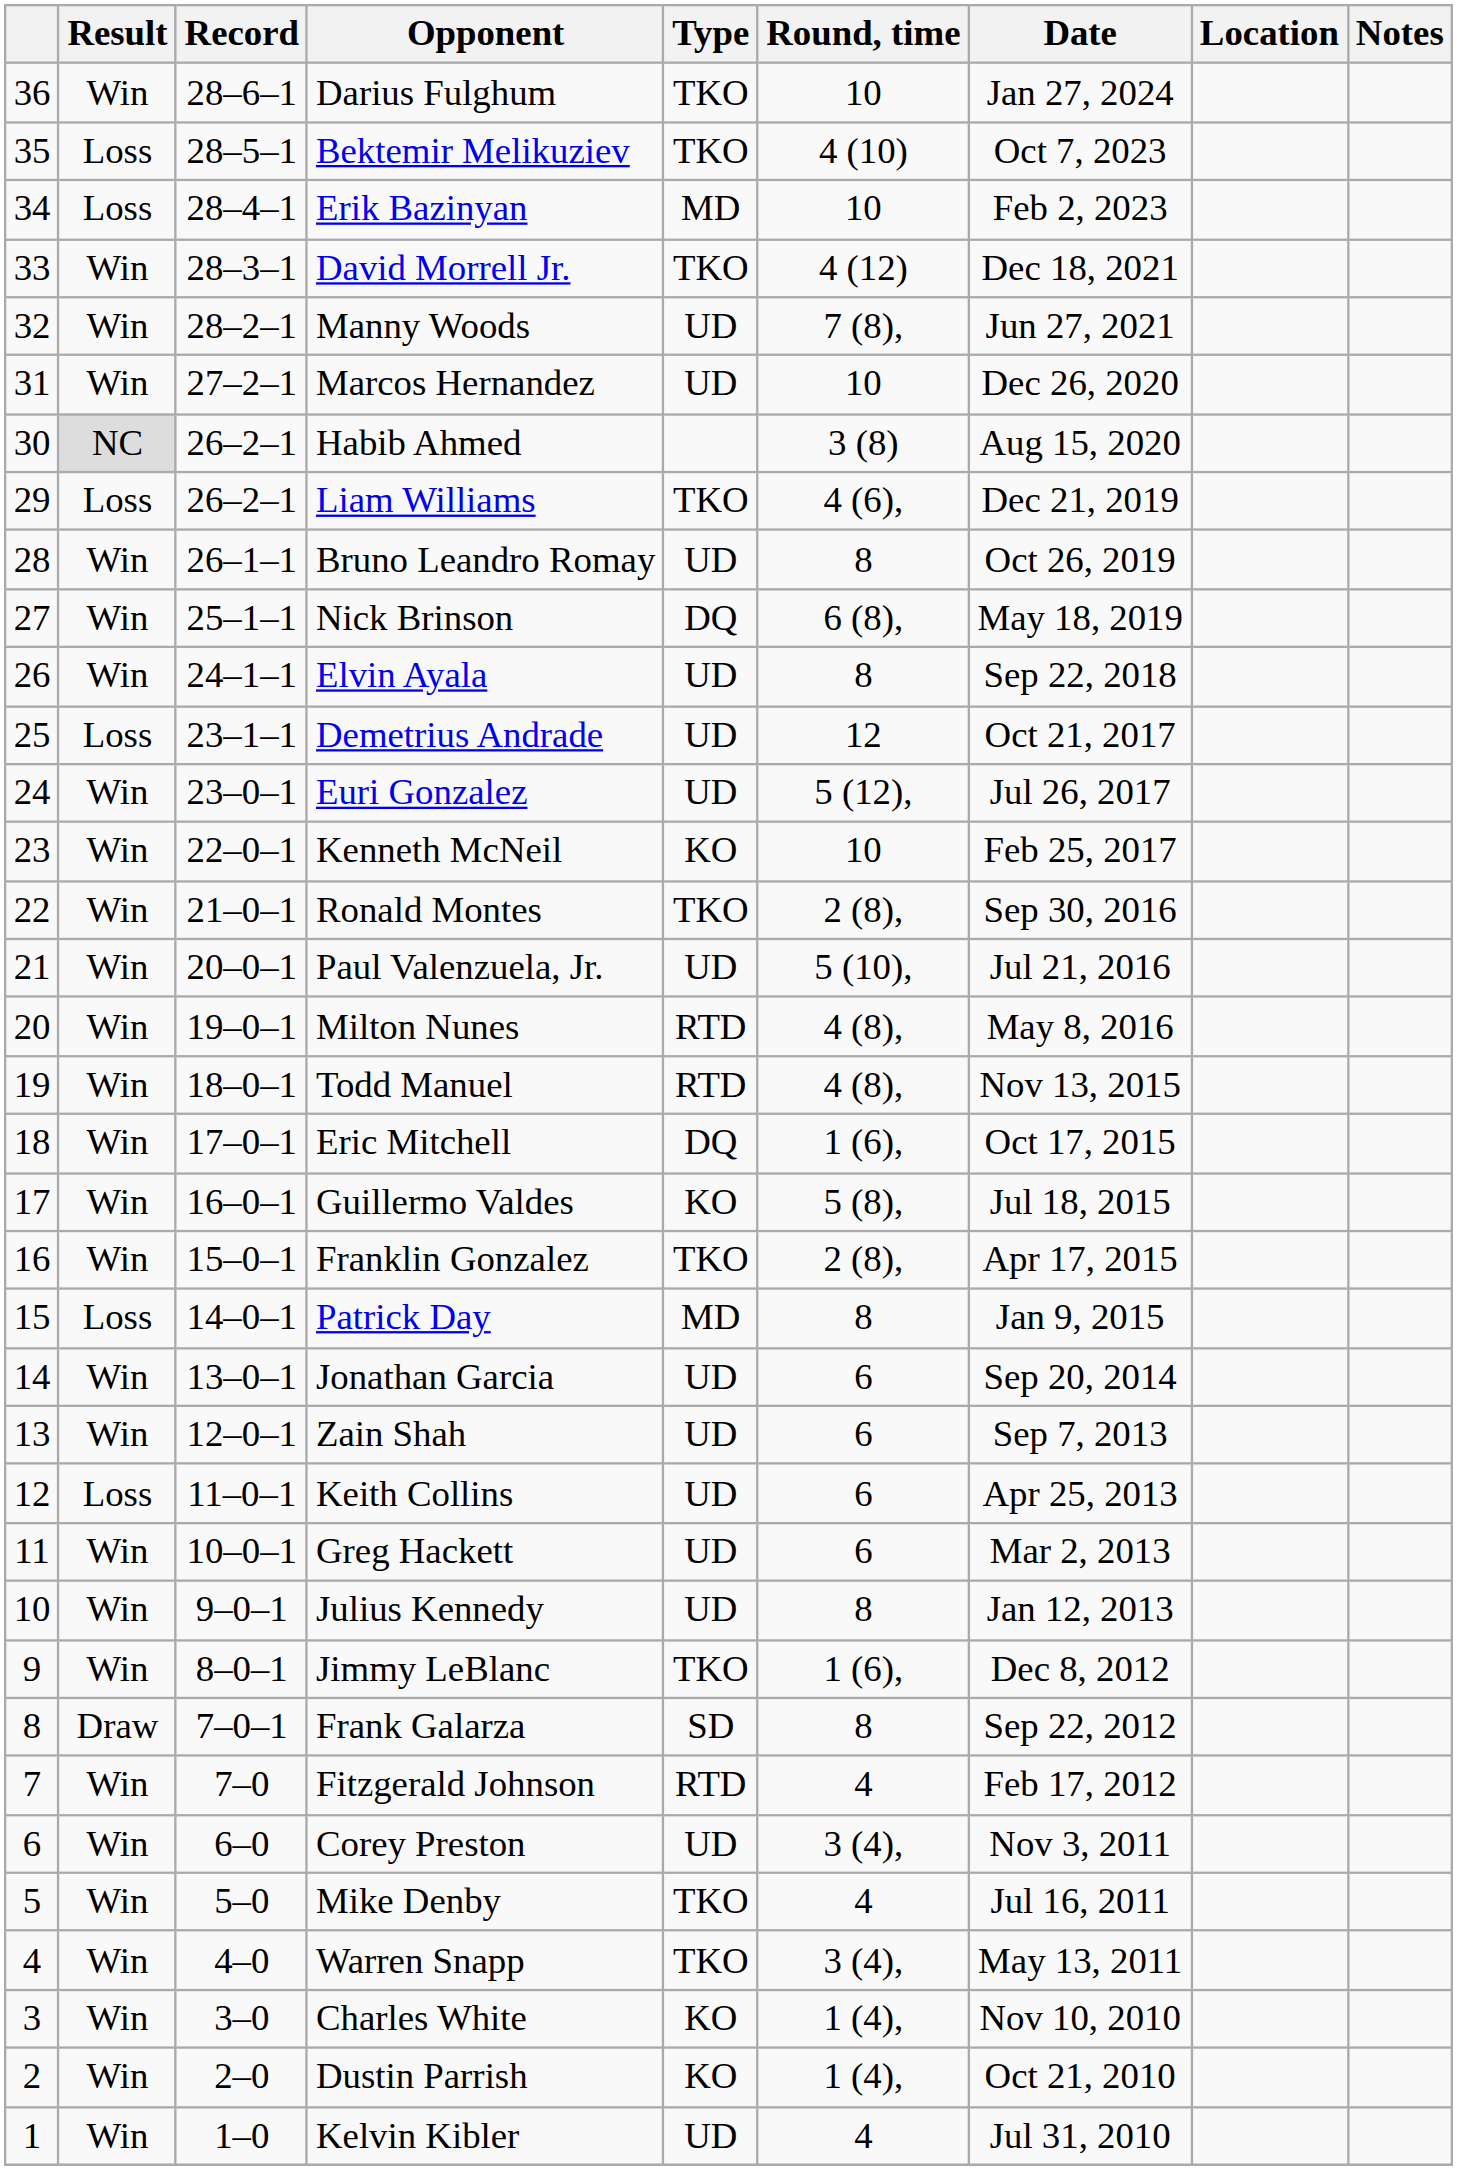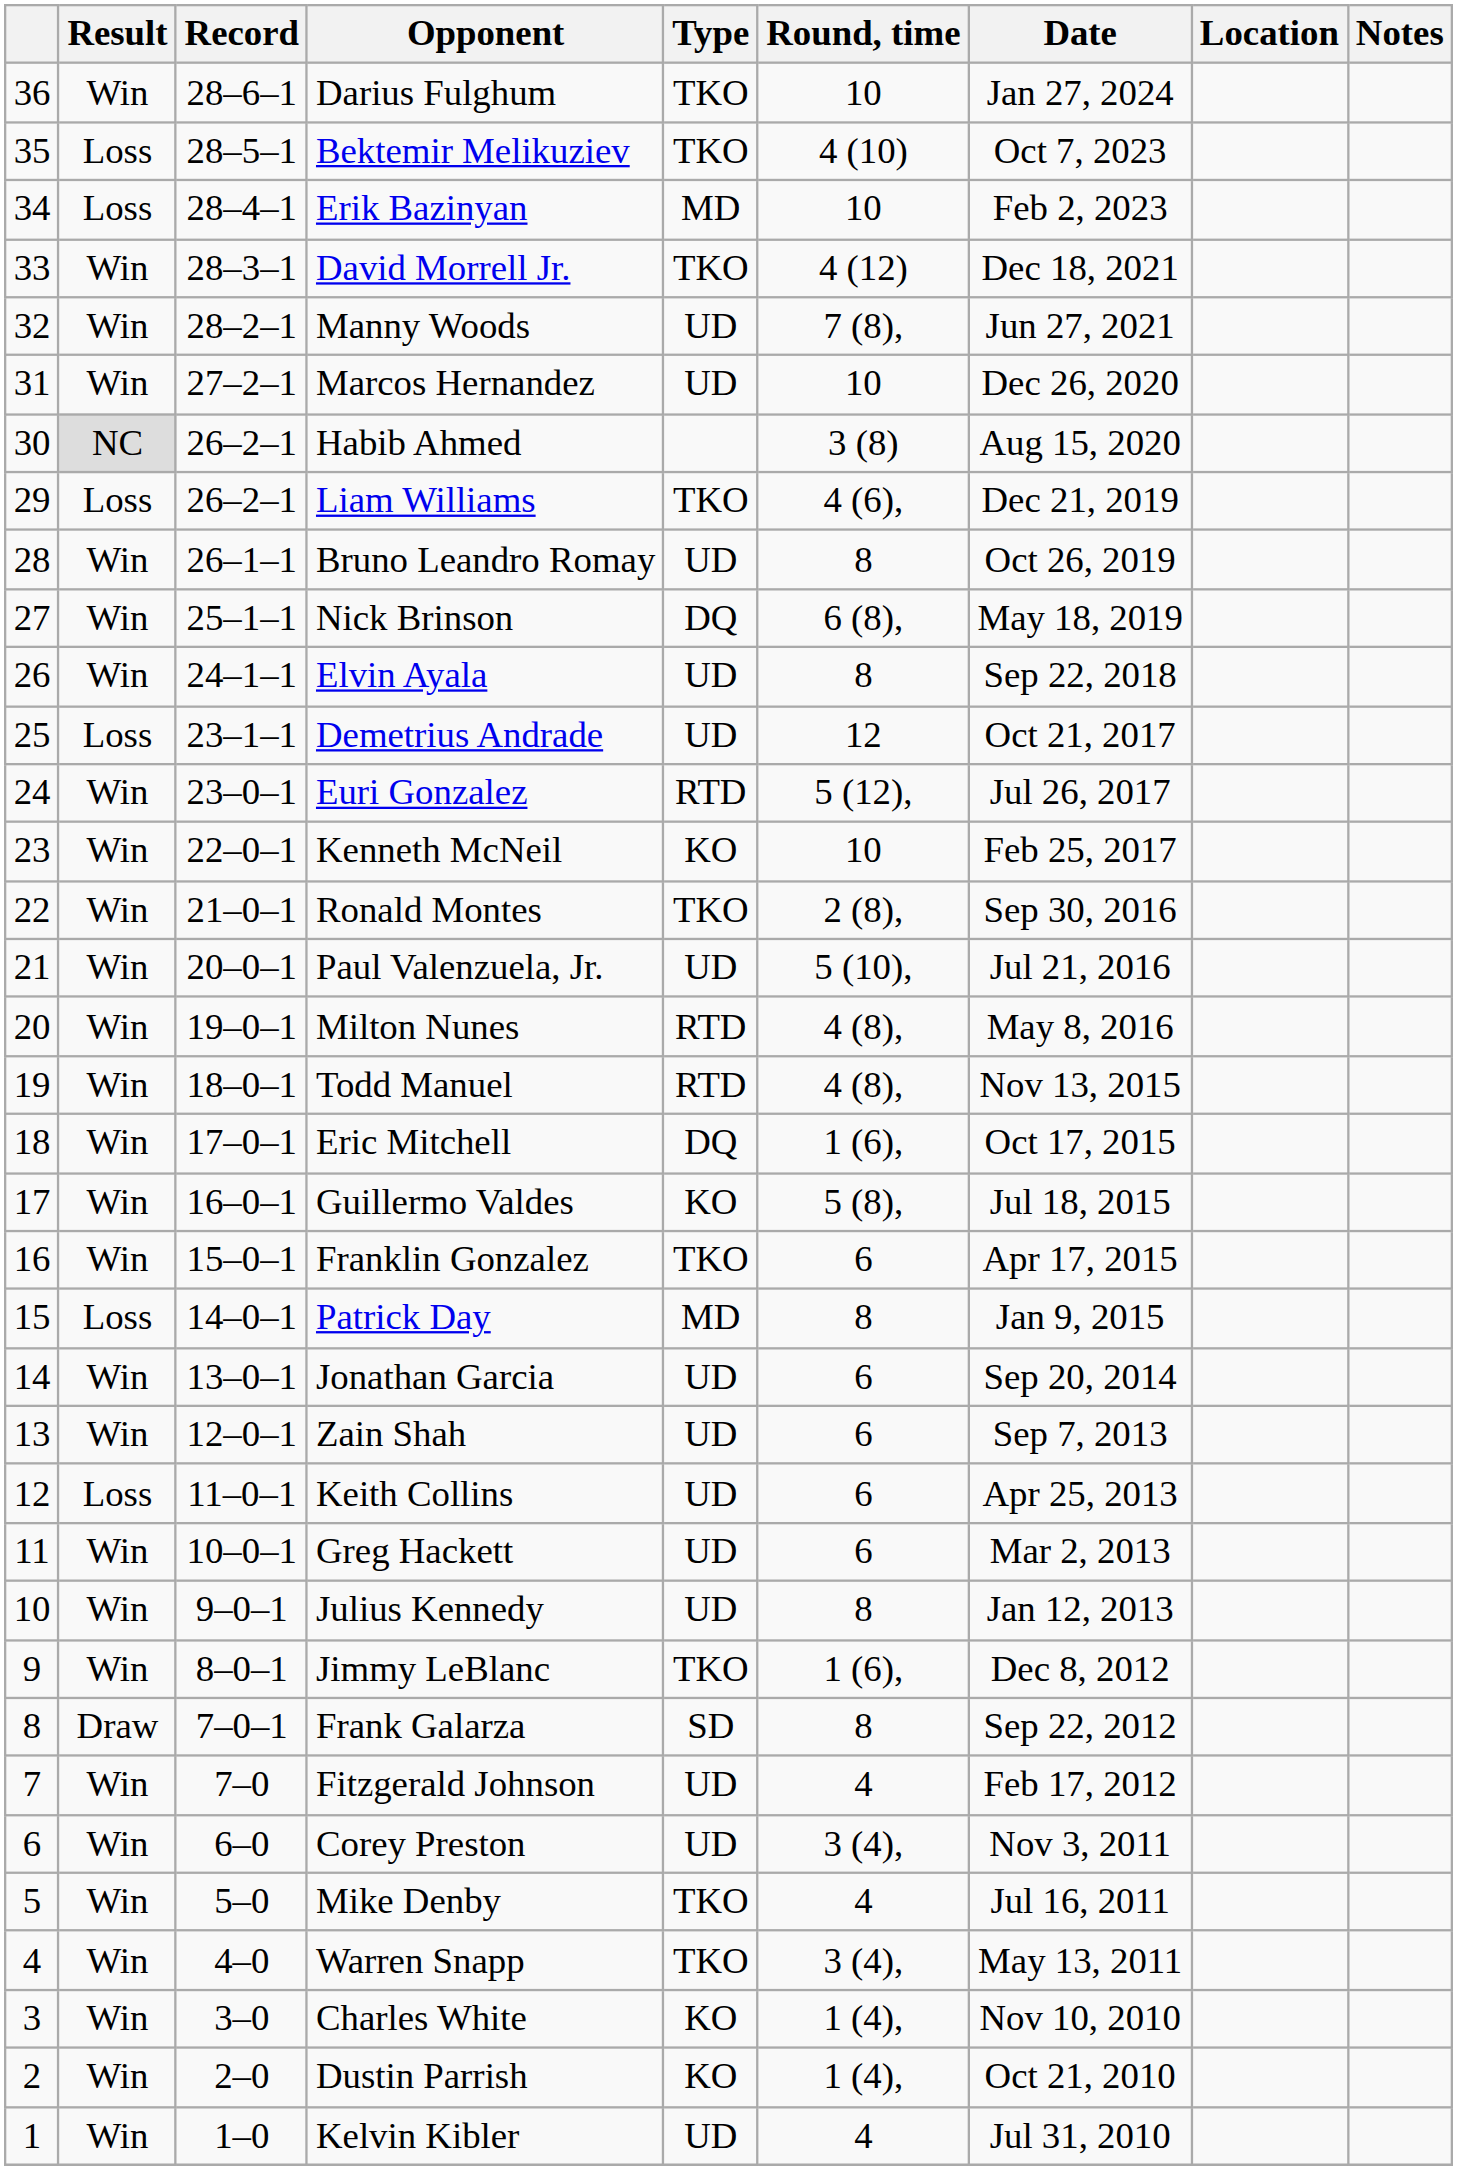Euri Gonzalez | Type: UD -> RTD
Franklin Gonzalez | Round, time: 2 (8), -> 6
Fitzgerald Johnson | Type: RTD -> UD
